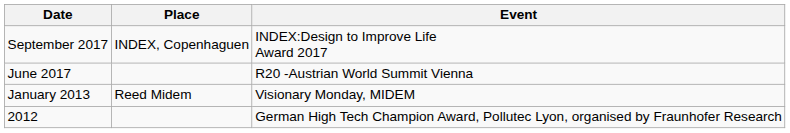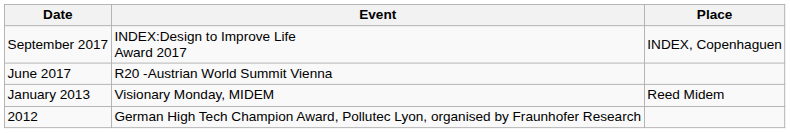columns swapped: Event <-> Place
